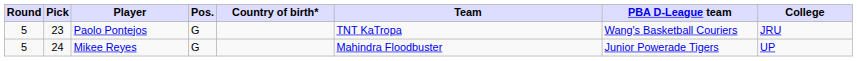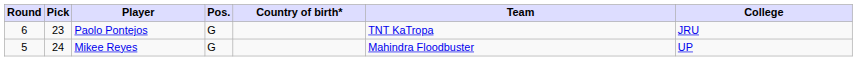- column: PBA D-League team | Wang's Basketball Couriers | Junior Powerade Tigers
Paolo Pontejos | Round: 5 -> 6
